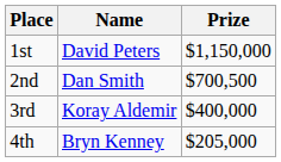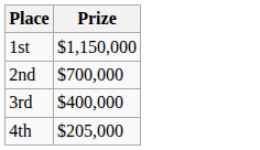- column: Name | David Peters | Dan Smith | Koray Aldemir | Bryn Kenney
2nd | Prize: $700,500 -> $700,000
